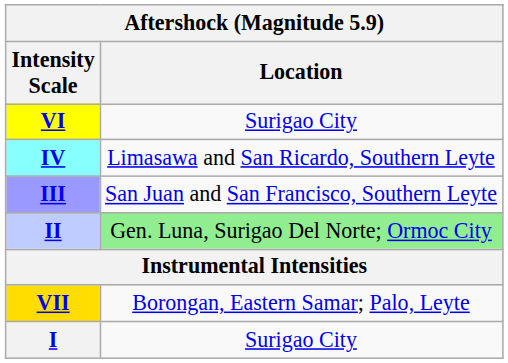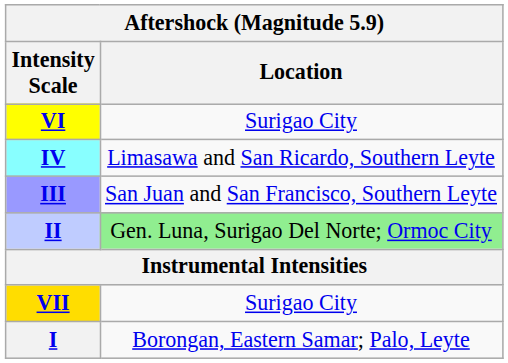VII | Location: Borongan, Eastern Samar; Palo, Leyte -> Surigao City
I | Location: Surigao City -> Borongan, Eastern Samar; Palo, Leyte
